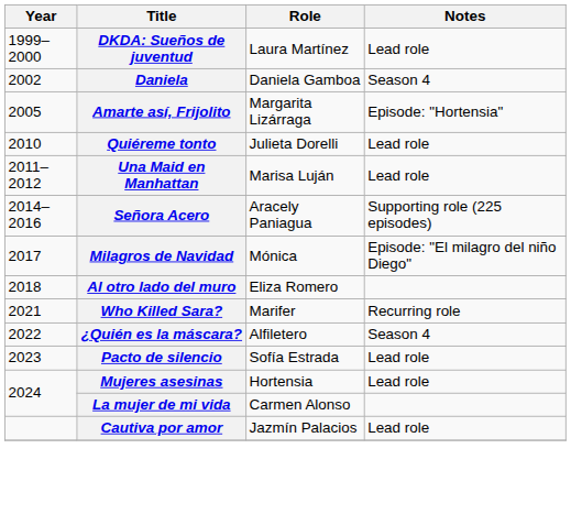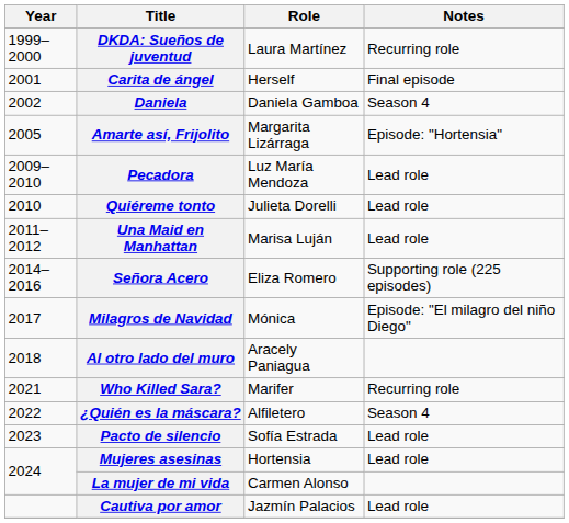DKDA: Sueños de juventud | Notes: Lead role -> Recurring role
+ row: 2001 | Carita de ángel | Herself | Final episode
+ row: 2009–2010 | Pecadora | Luz María Mendoza | Lead role
Señora Acero | Role: Aracely Paniagua -> Eliza Romero
Al otro lado del muro | Role: Eliza Romero -> Aracely Paniagua
